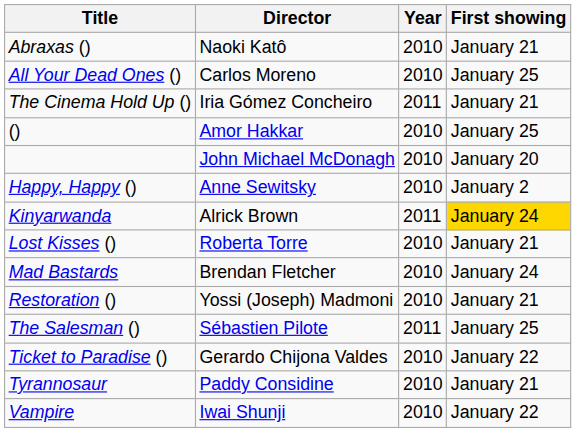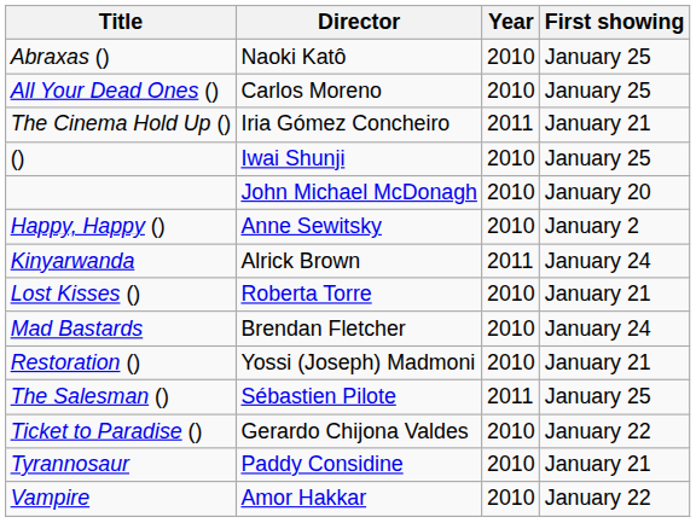Abraxas () | First showing: January 21 -> January 25
() | Director: Amor Hakkar -> Iwai Shunji
Kinyarwanda | First showing: gold background -> no background
Vampire | Director: Iwai Shunji -> Amor Hakkar
